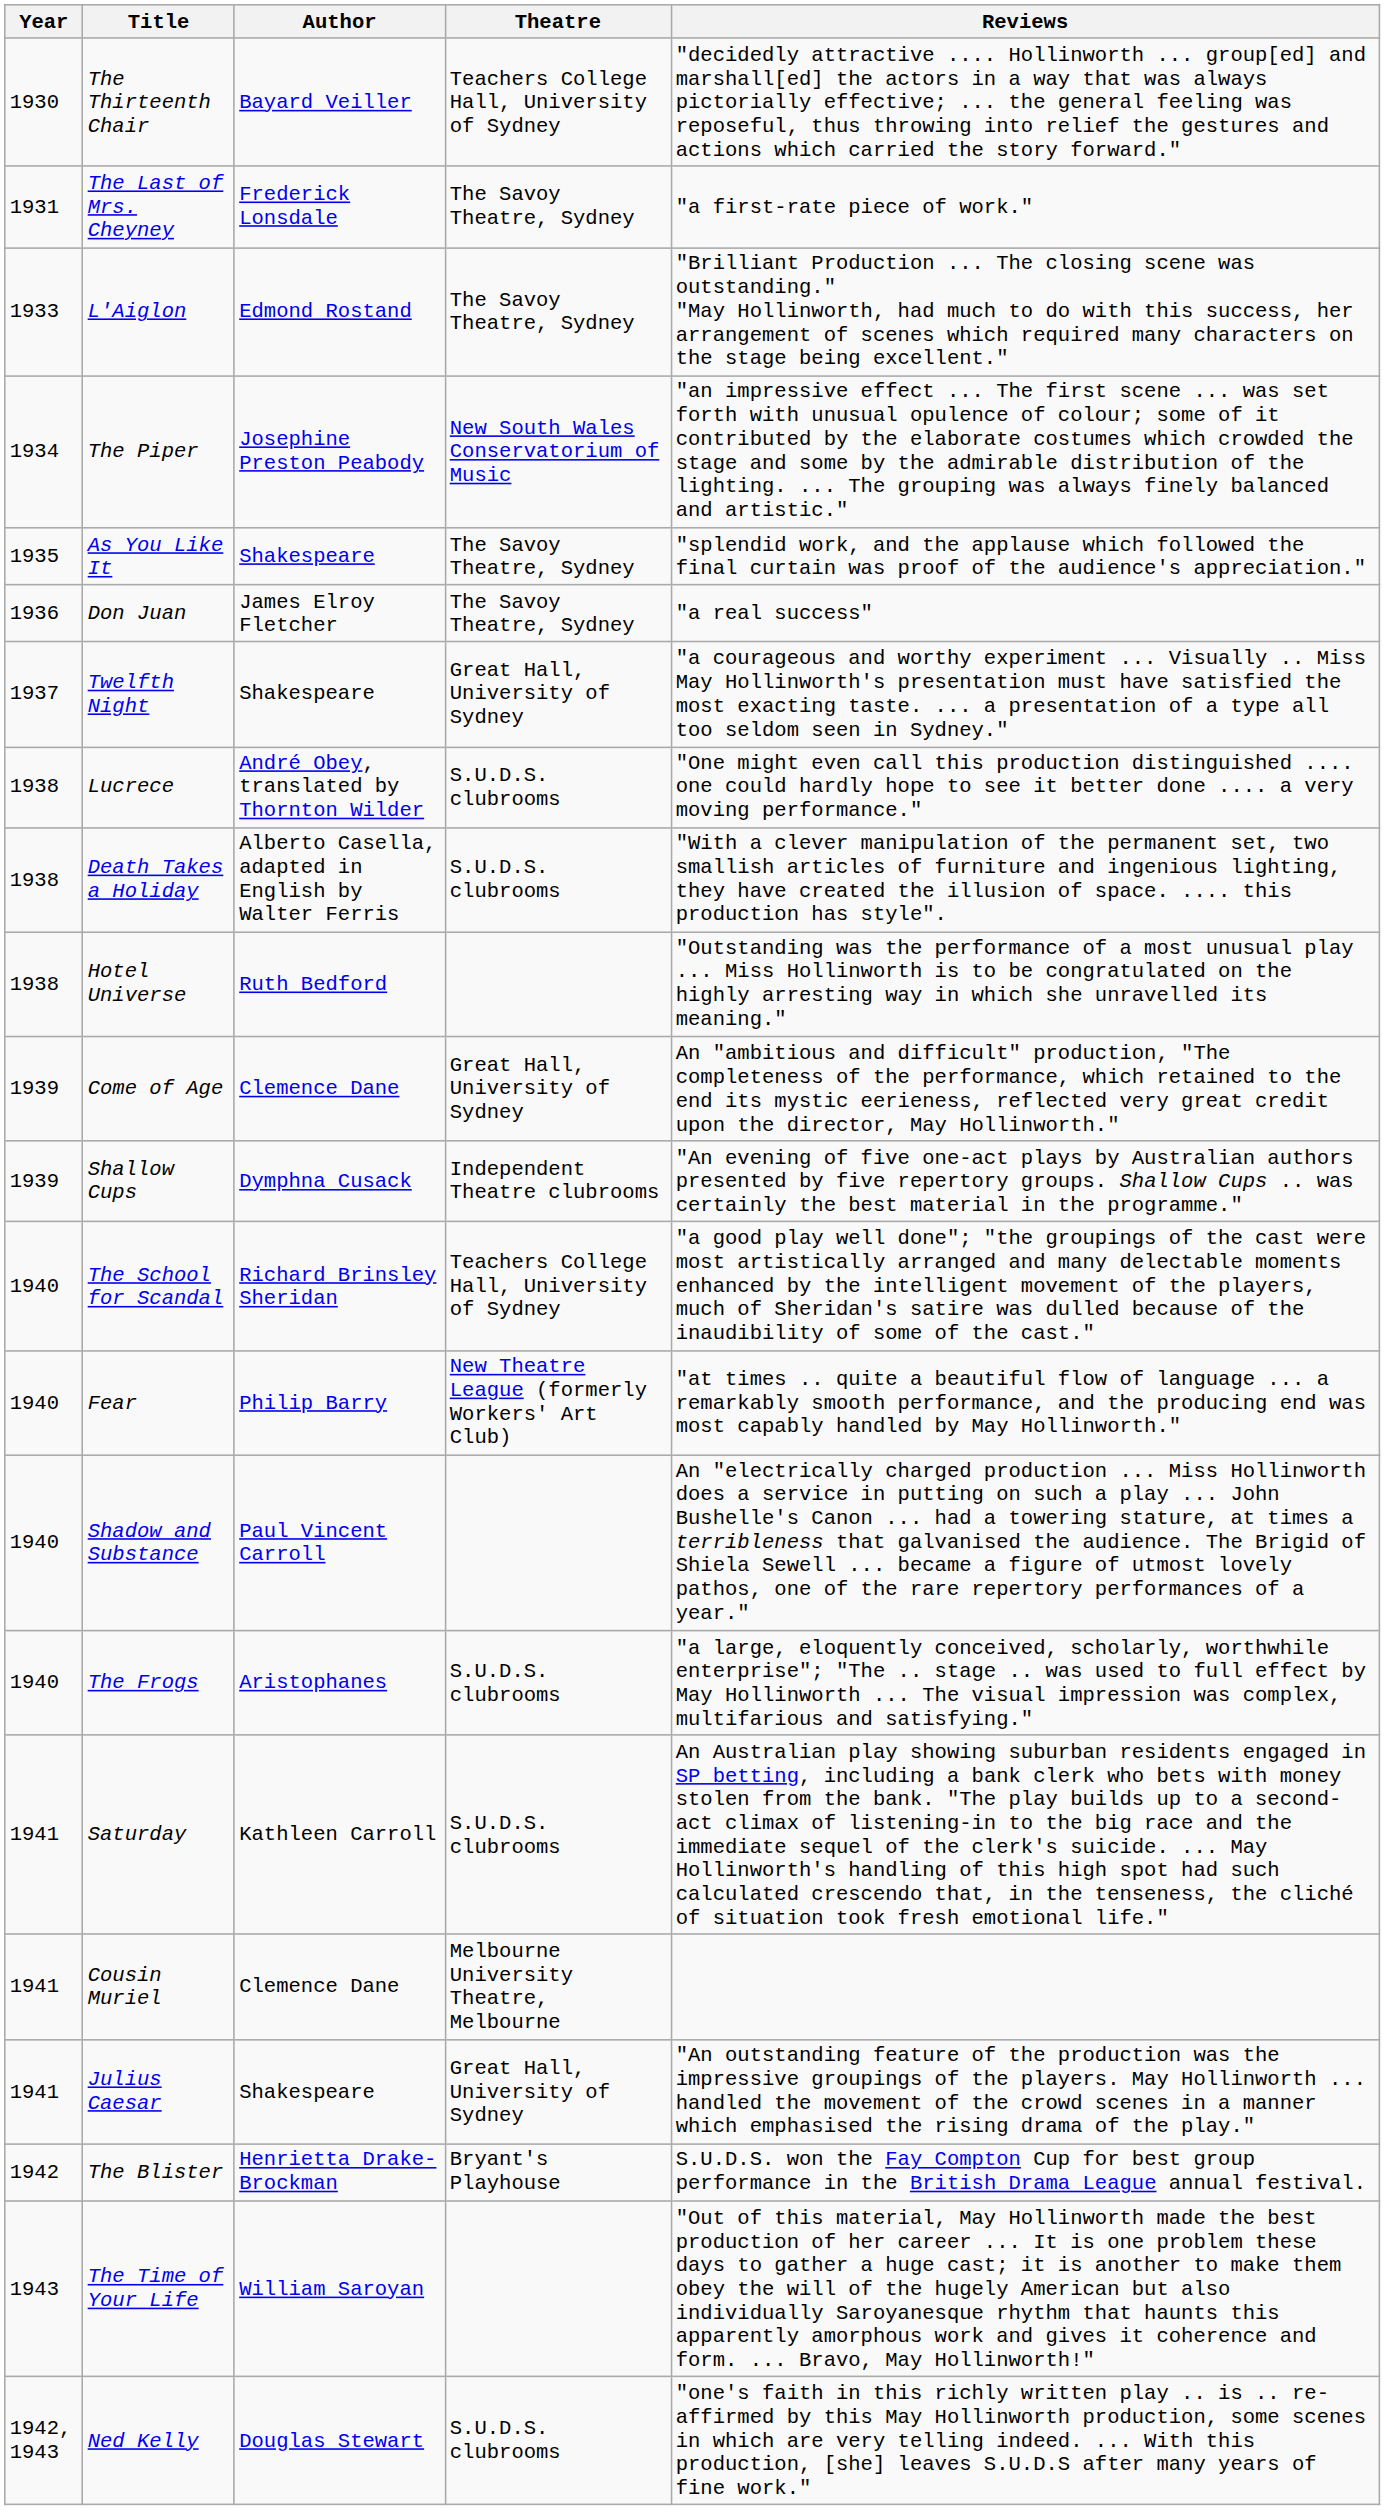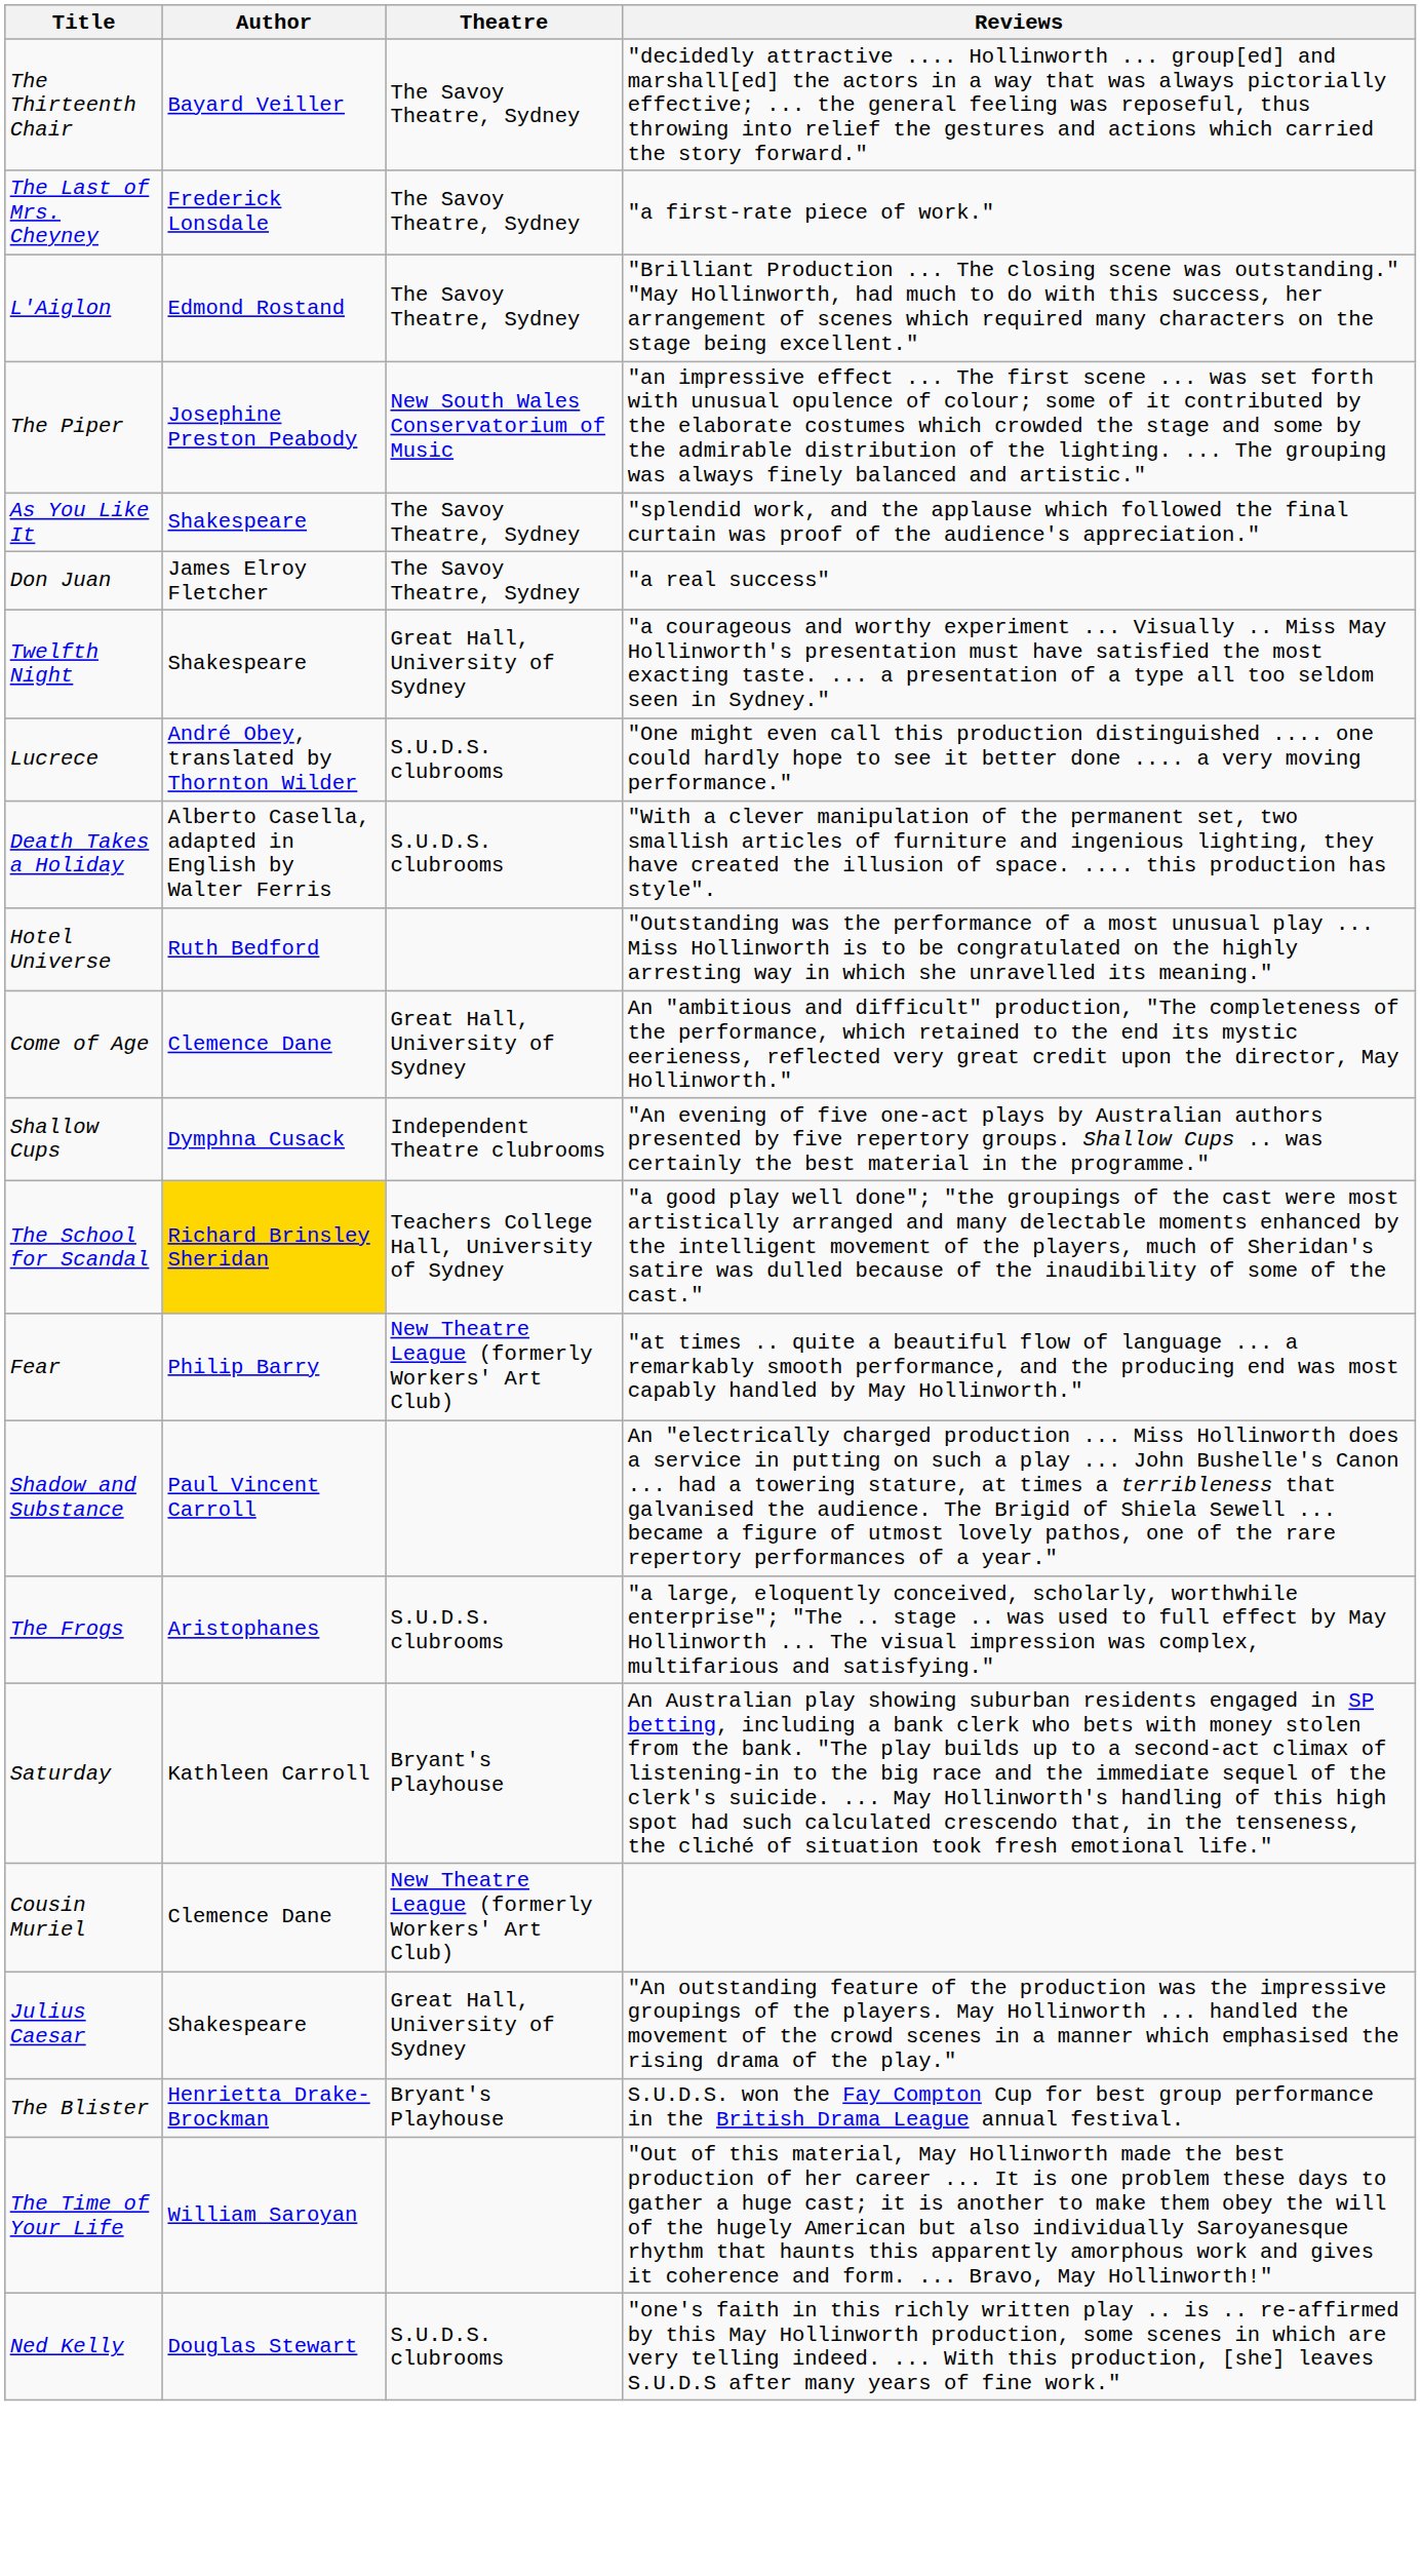- column: Year | 1930 | 1931 | 1933 | 1934 | 1935 | 1936 | 1937 | 1938 | 1938 | 1938 | 1939 | 1939 | 1940 | 1940 | 1940 | 1940 | 1941 | 1941 | 1941 | 1942 | 1943 | 1942, 1943
The Thirteenth Chair | Theatre: Teachers College Hall, University of Sydney -> The Savoy Theatre, Sydney
The School for Scandal | Author: no background -> gold background
Saturday | Theatre: S.U.D.S. clubrooms -> Bryant's Playhouse
Cousin Muriel | Theatre: Melbourne University Theatre, Melbourne -> New Theatre League (formerly Workers' Art Club)
